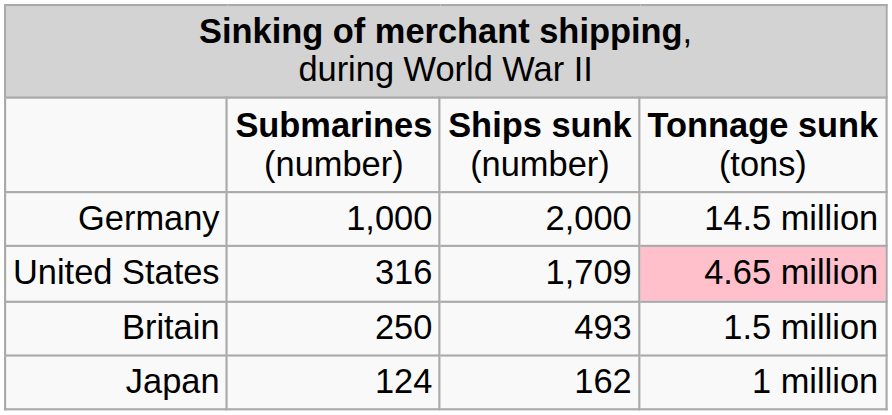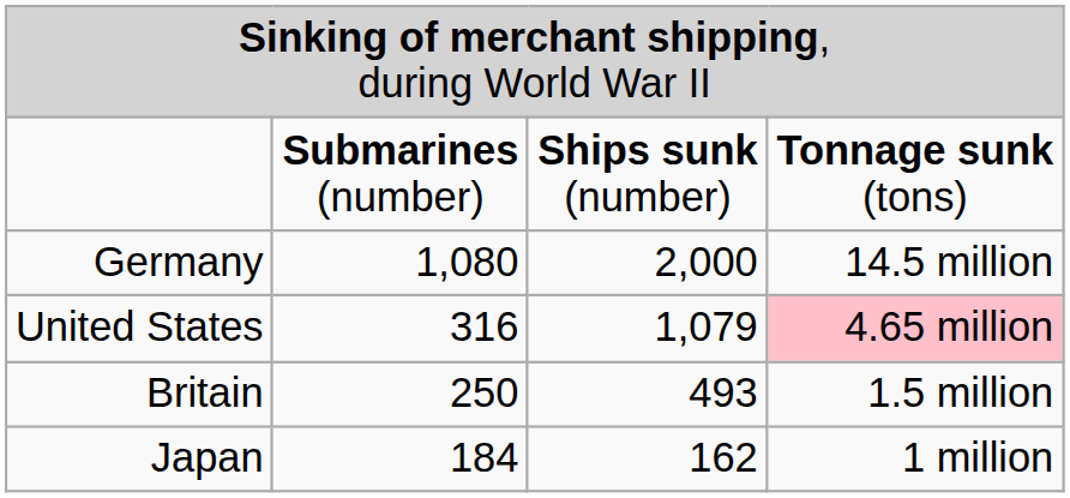Germany | column 2: 1,000 -> 1,080
United States | column 3: 1,709 -> 1,079
Japan | column 2: 124 -> 184
